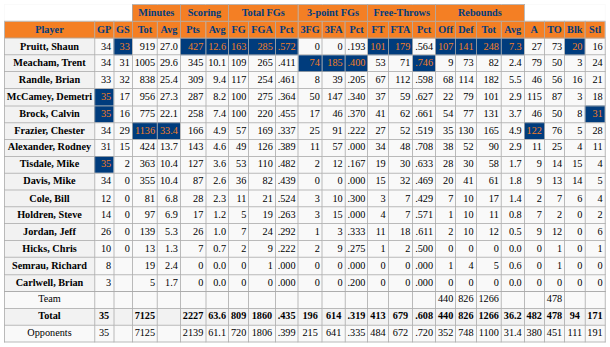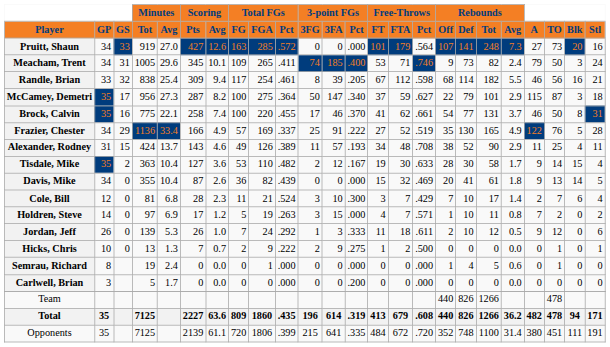Pruitt, Shaun | 3-point FGs / Pct: .193 -> .000
Alexander, Rodney | 3-point FGs / Pct: .000 -> .193
